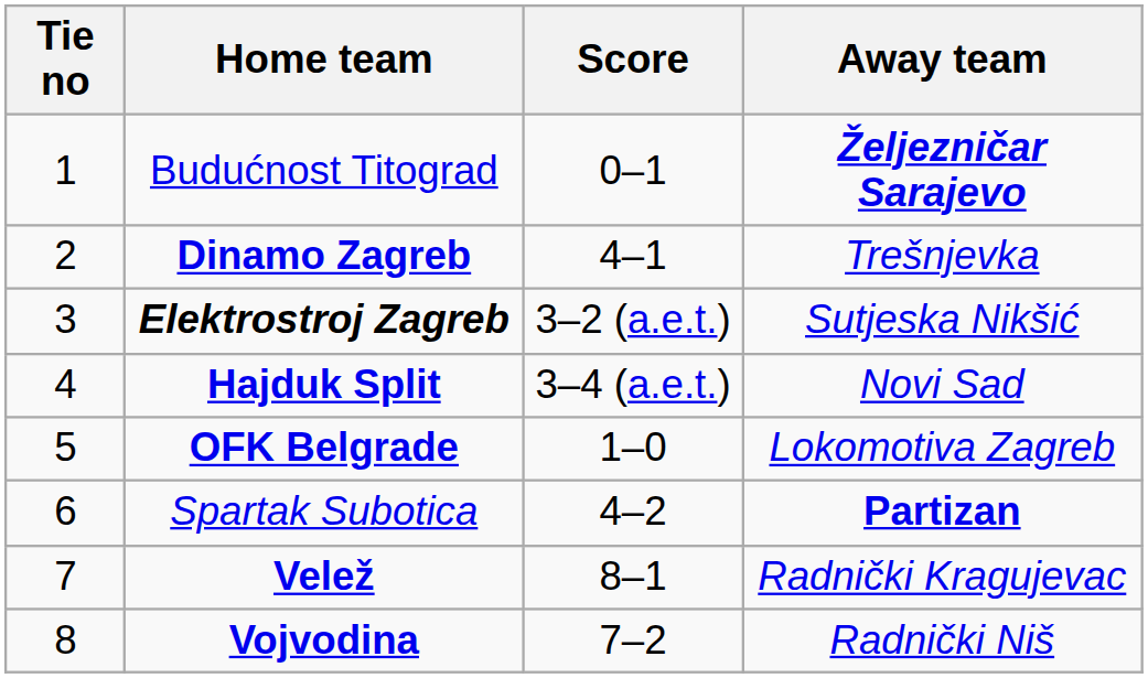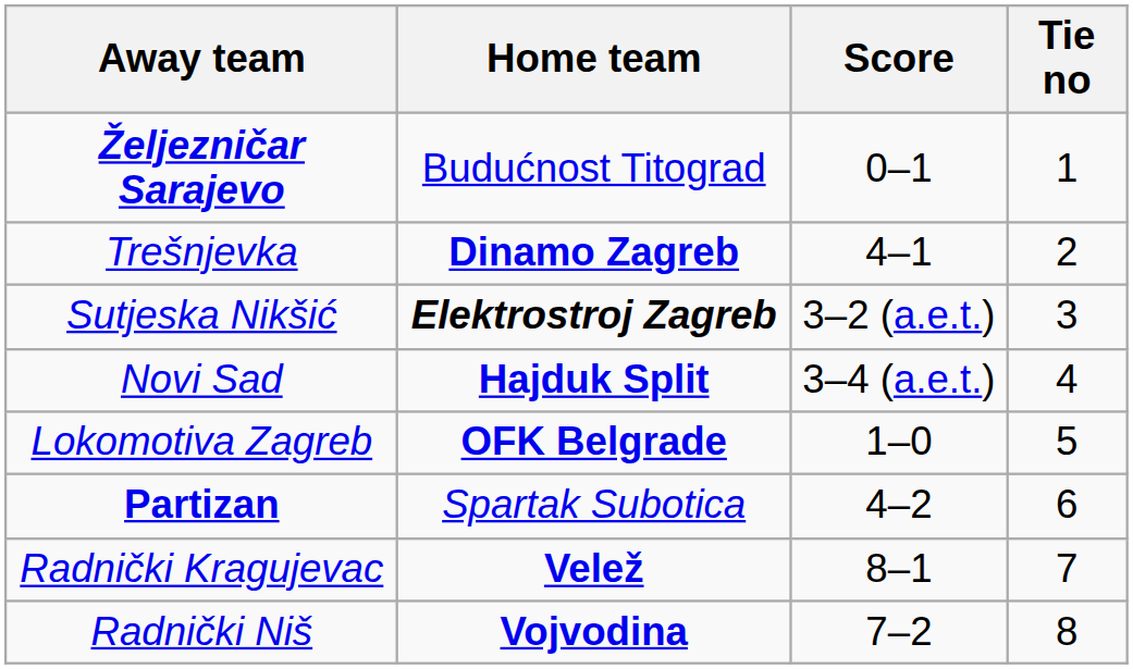columns swapped: Tie no <-> Away team
